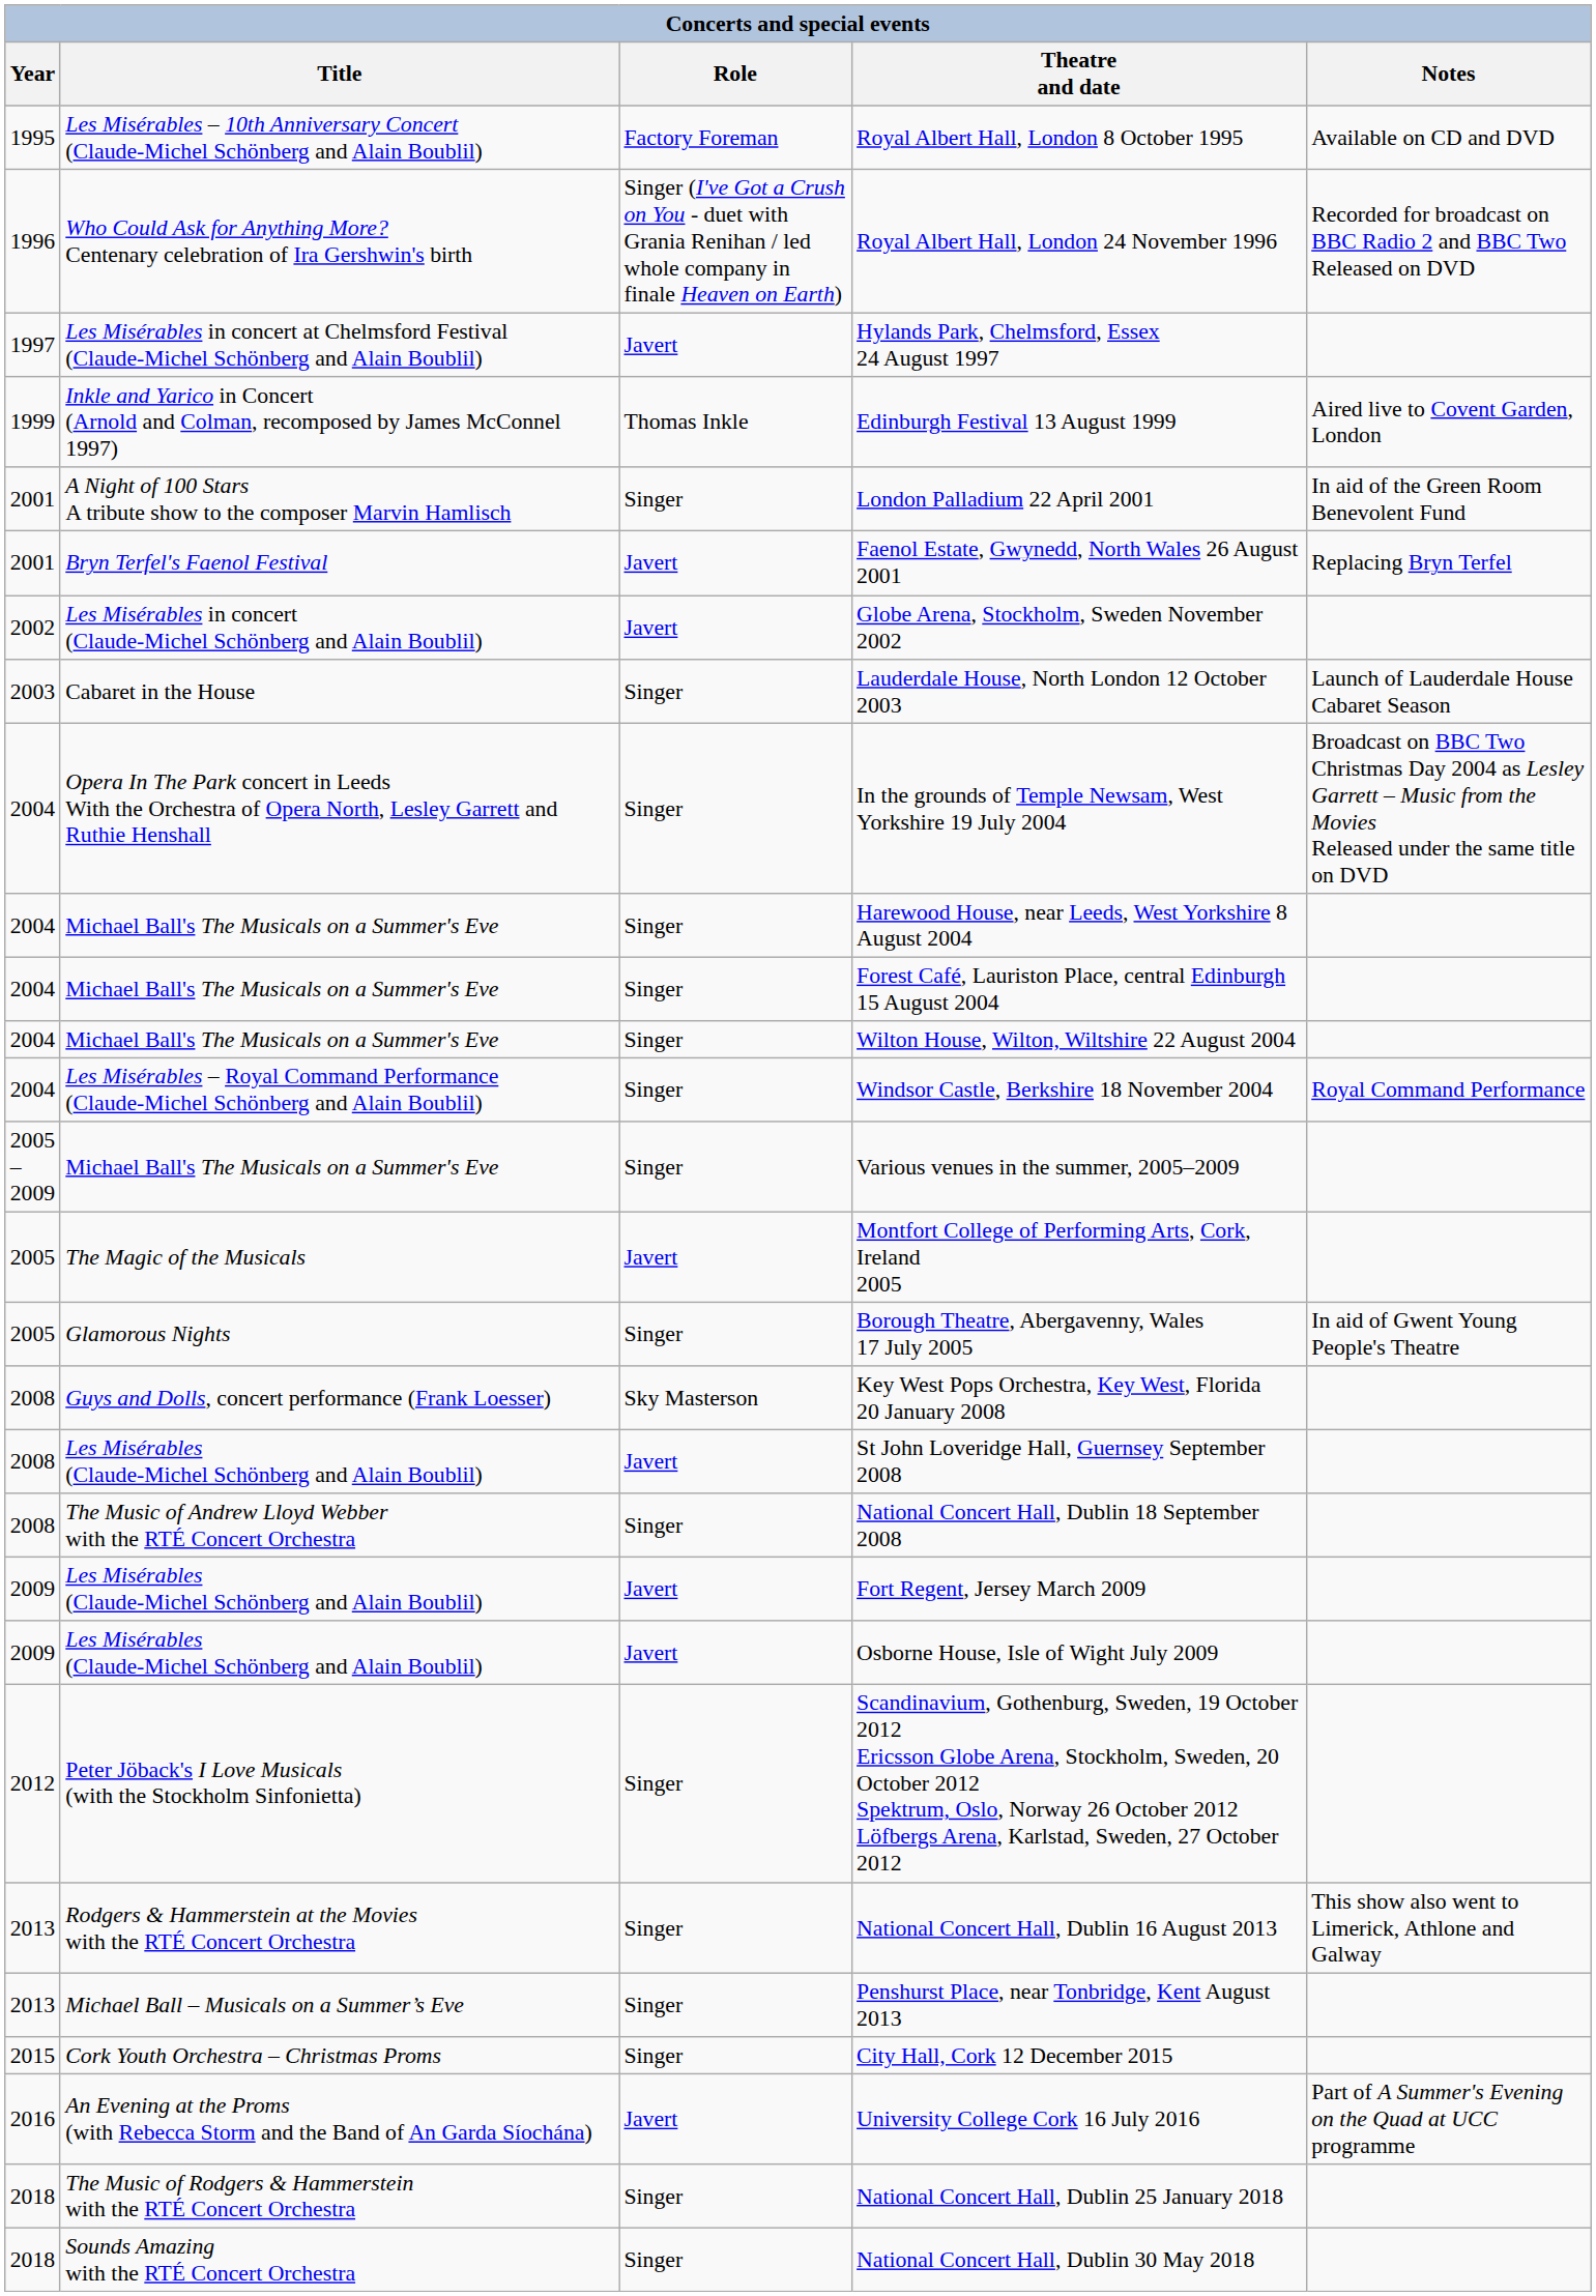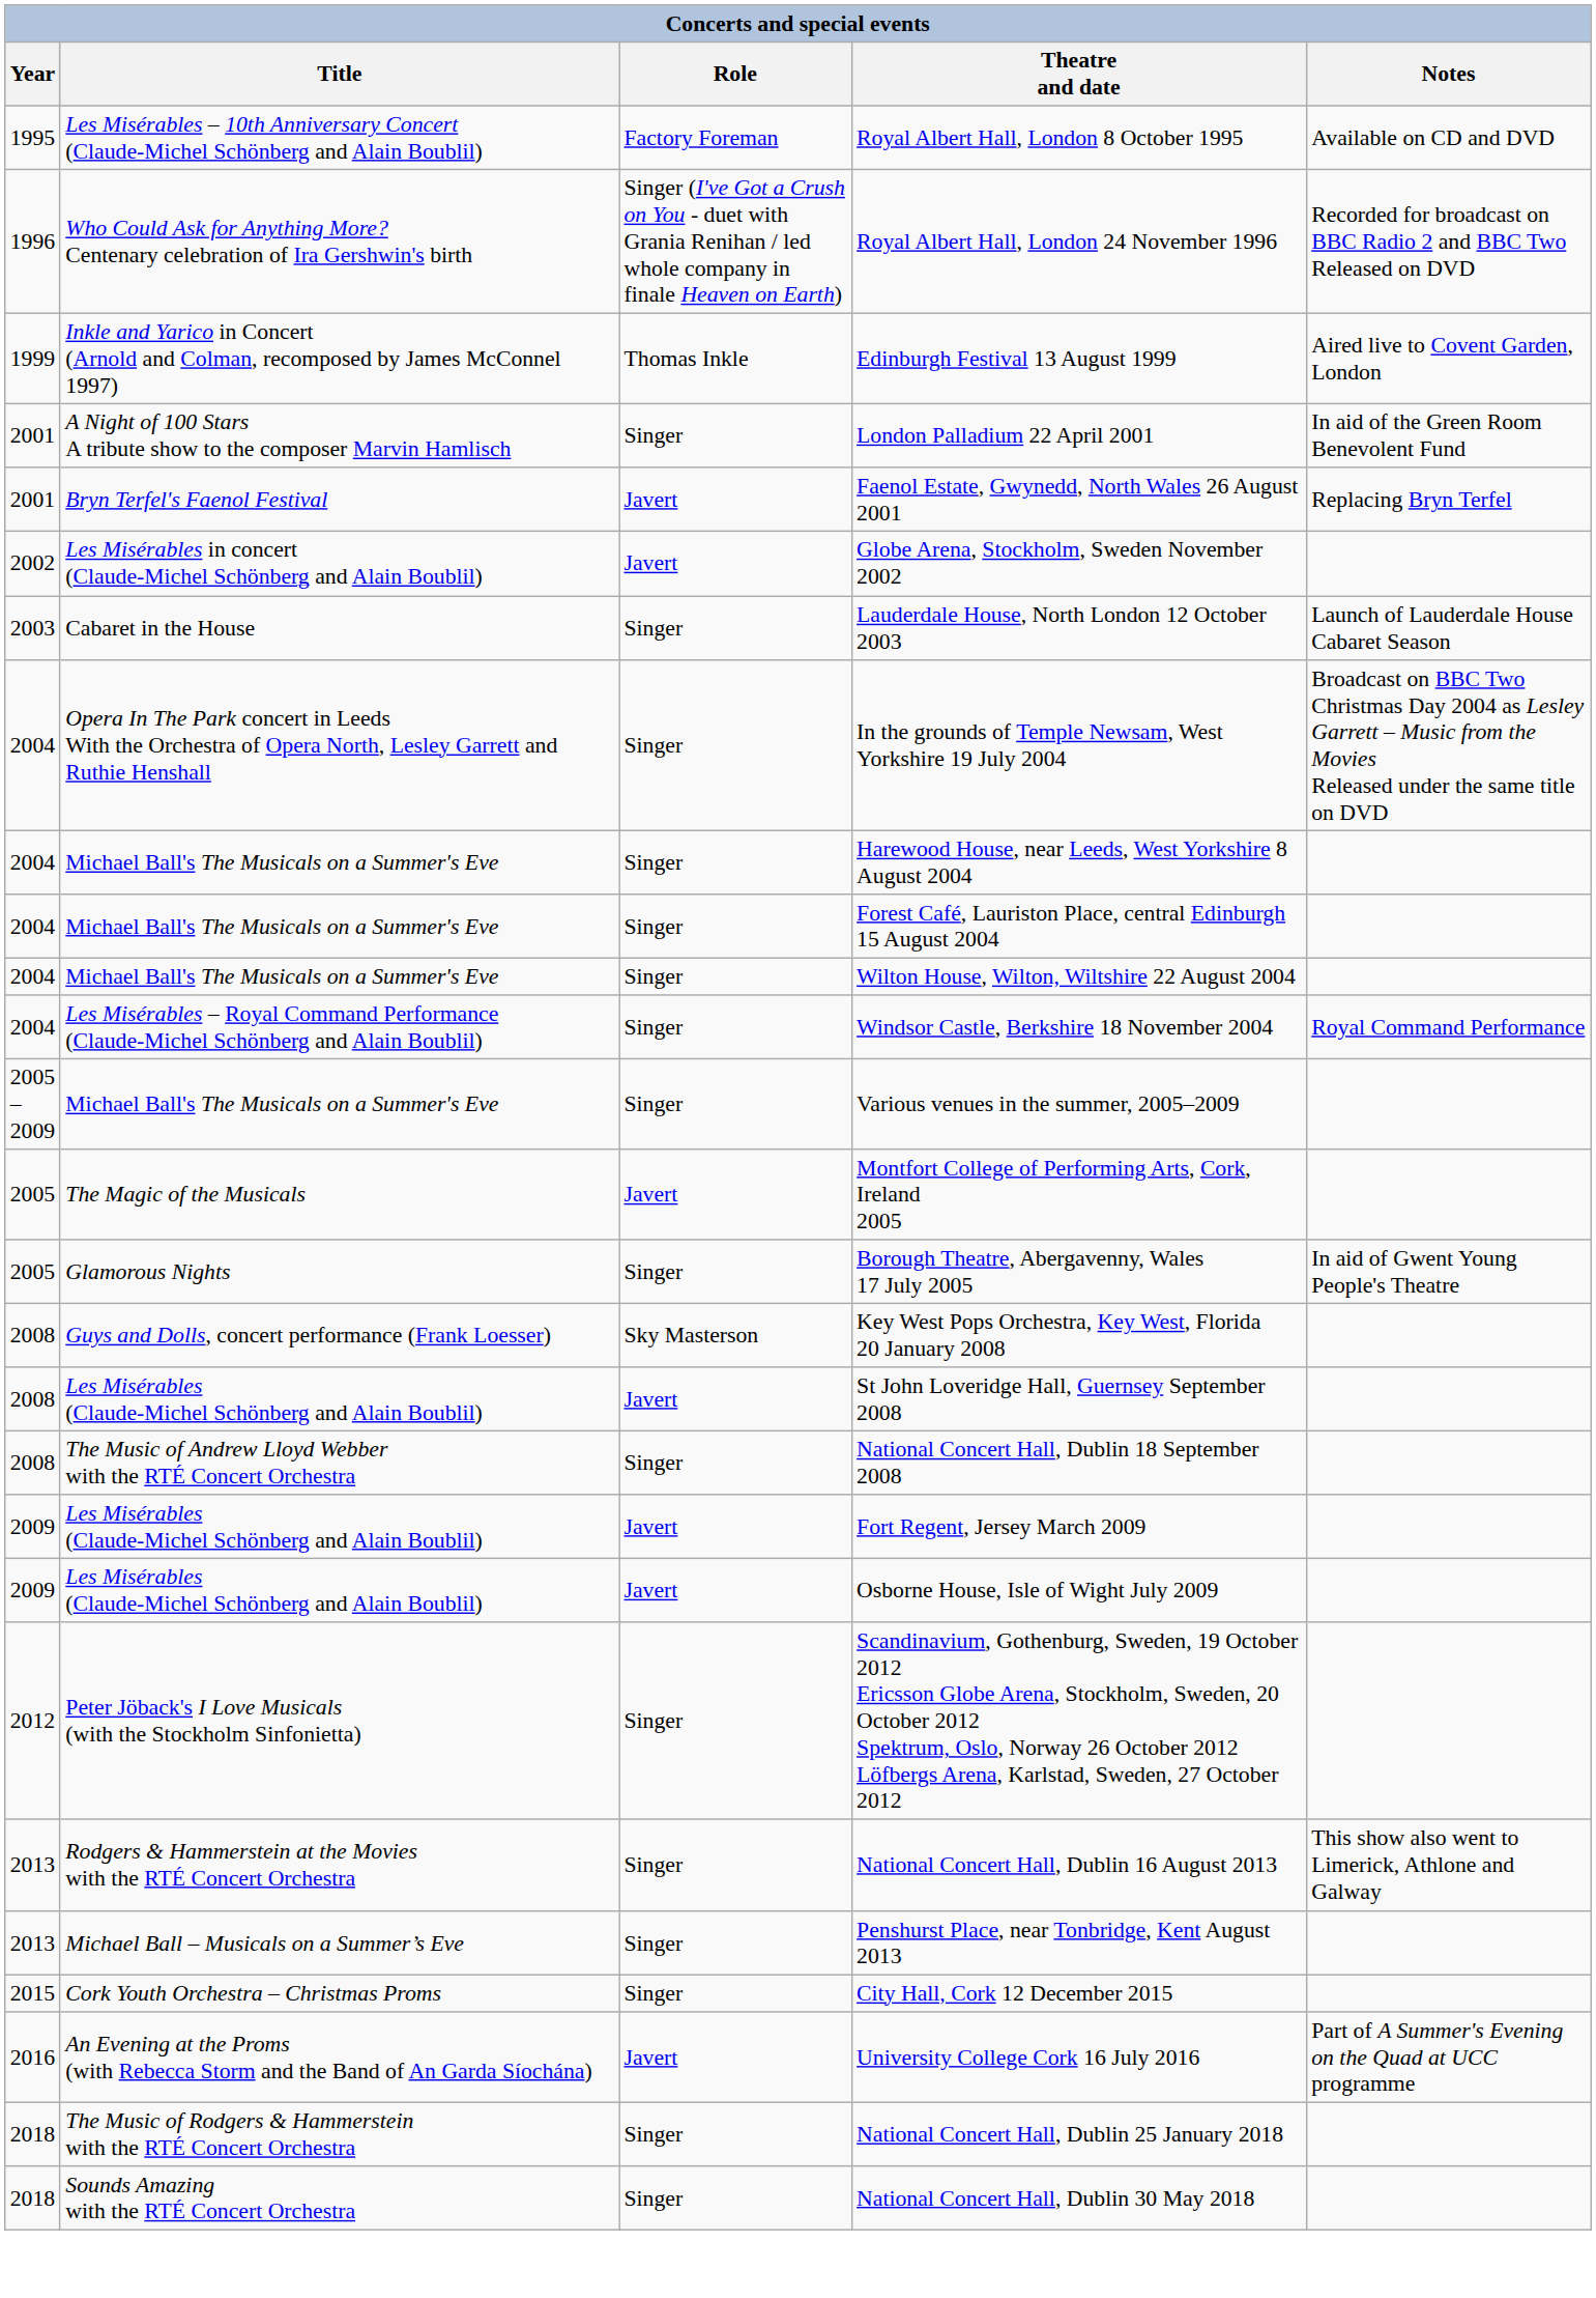- row: 1997 | Les Misérables in concert at Chelmsford Festival (Claude-Michel Schönberg and Alain Boublil) | Javert | Hylands Park, Chelmsford, Essex 24 August 1997
